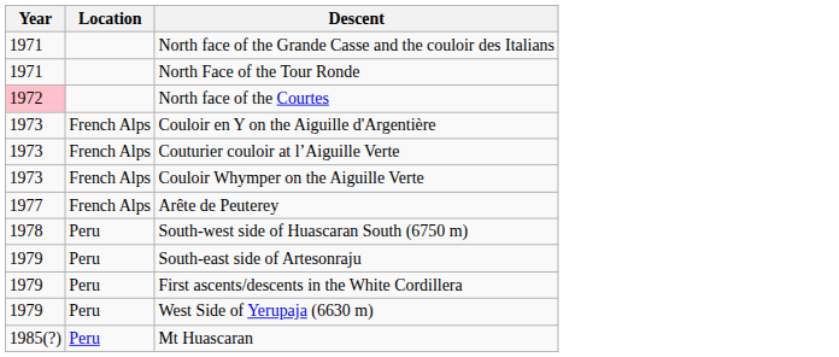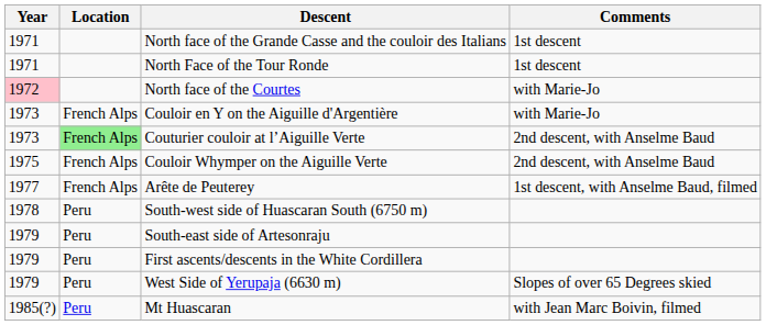+ column: Comments | 1st descent | 1st descent | with Marie-Jo | with Marie-Jo | 2nd descent, with Anselme Baud | 2nd descent, with Anselme Baud | 1st descent, with Anselme Baud, filmed | Slopes of over 65 Degrees skied | with Jean Marc Boivin, filmed
Couturier couloir at l’Aiguille Verte | Location: no background -> lightgreen background
Couloir Whymper on the Aiguille Verte | Year: 1973 -> 1975
